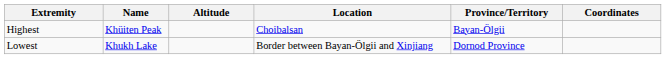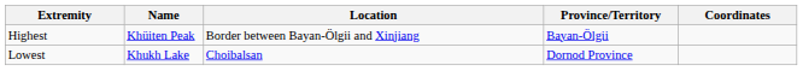- column: Altitude
Highest | Location: Choibalsan -> Border between Bayan-Ölgii and Xinjiang
Lowest | Location: Border between Bayan-Ölgii and Xinjiang -> Choibalsan
